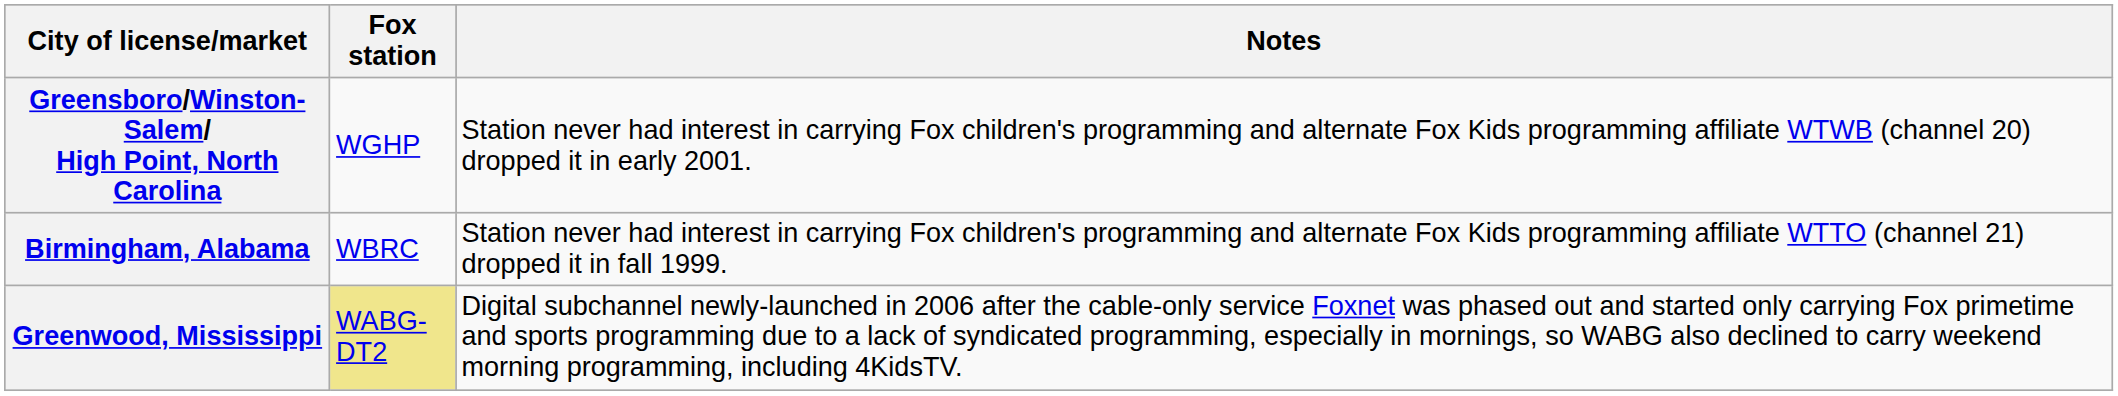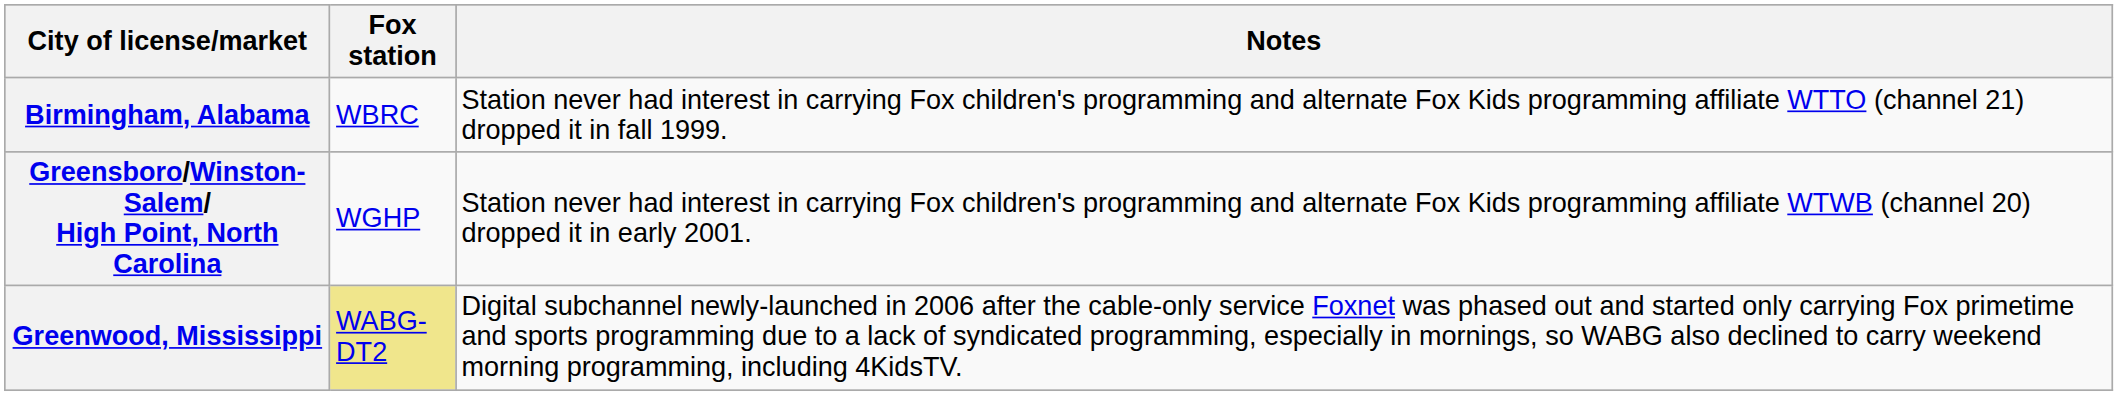rows swapped: Birmingham, Alabama <-> Greensboro/Winston-Salem/ High Point, North Carolina
